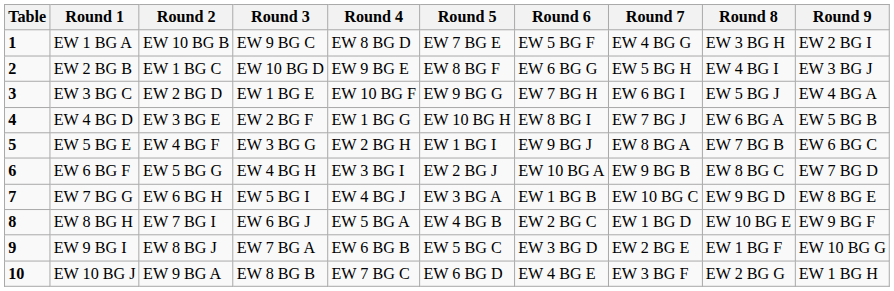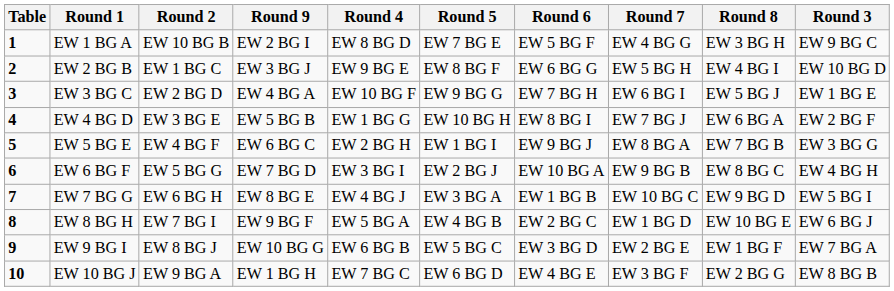columns swapped: Round 3 <-> Round 9
